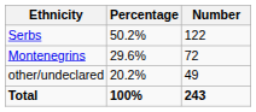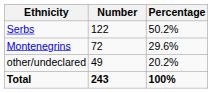columns swapped: Number <-> Percentage
